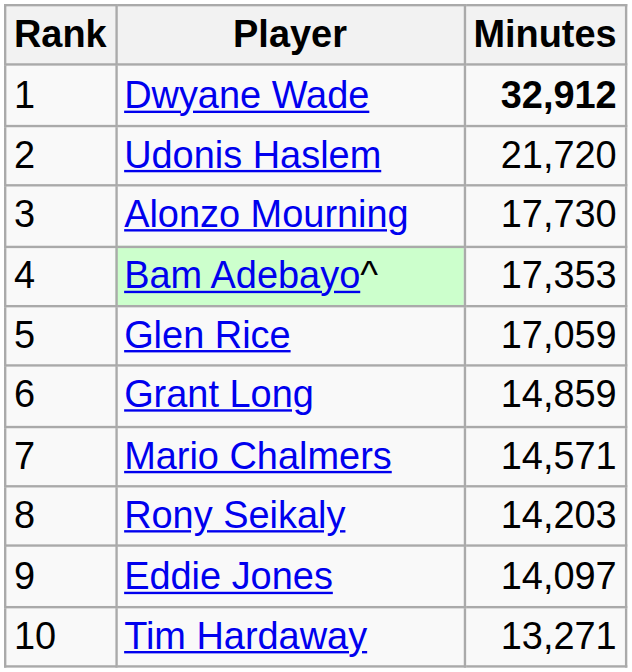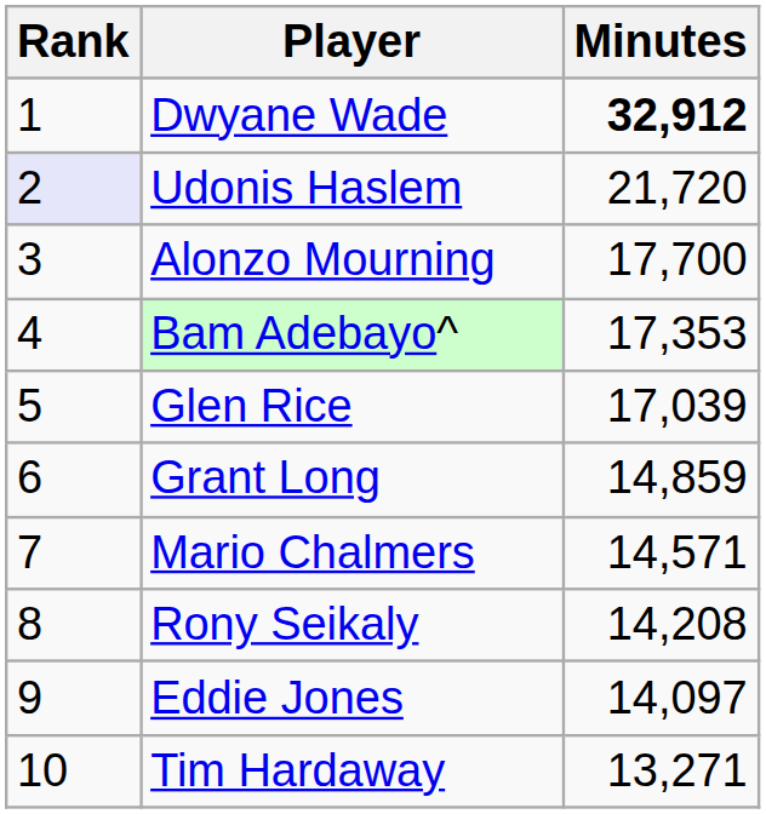Udonis Haslem | Rank: no background -> lavender background
Alonzo Mourning | Minutes: 17,730 -> 17,700
Glen Rice | Minutes: 17,059 -> 17,039
Rony Seikaly | Minutes: 14,203 -> 14,208
